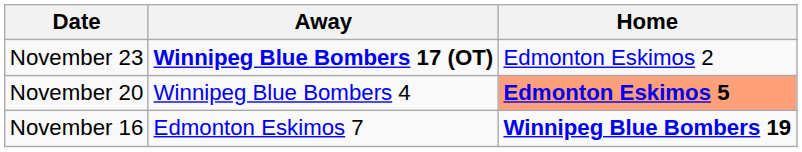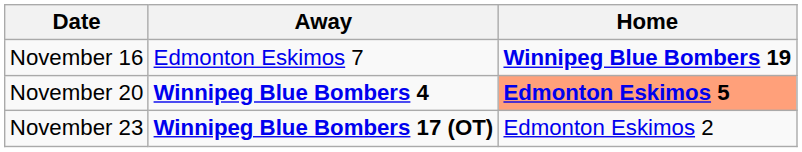rows swapped: November 16 <-> November 23
November 20 | Away: normal -> bold
